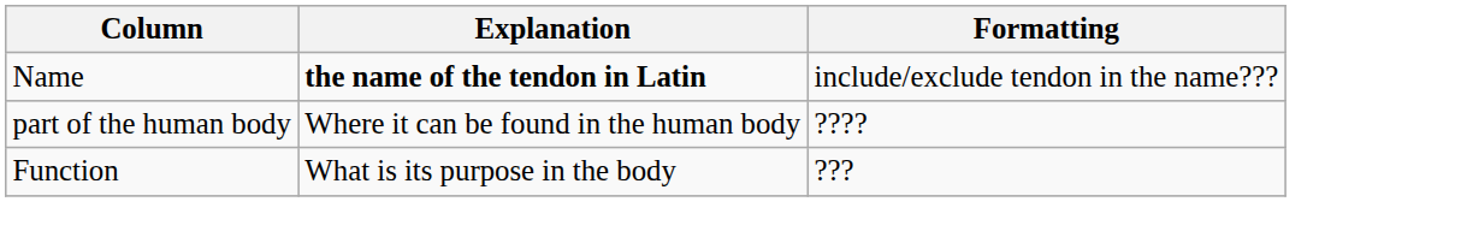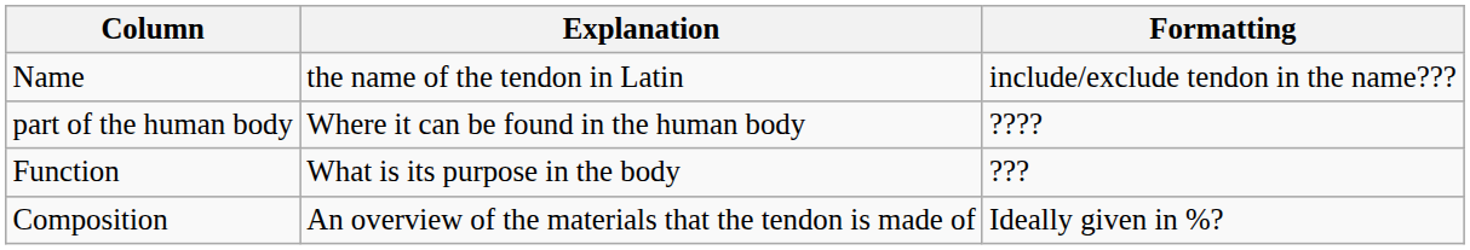Name | Explanation: bold -> normal
+ row: Composition | An overview of the materials that the tendon is made of | Ideally given in %?
